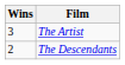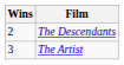rows swapped: The Artist <-> The Descendants
